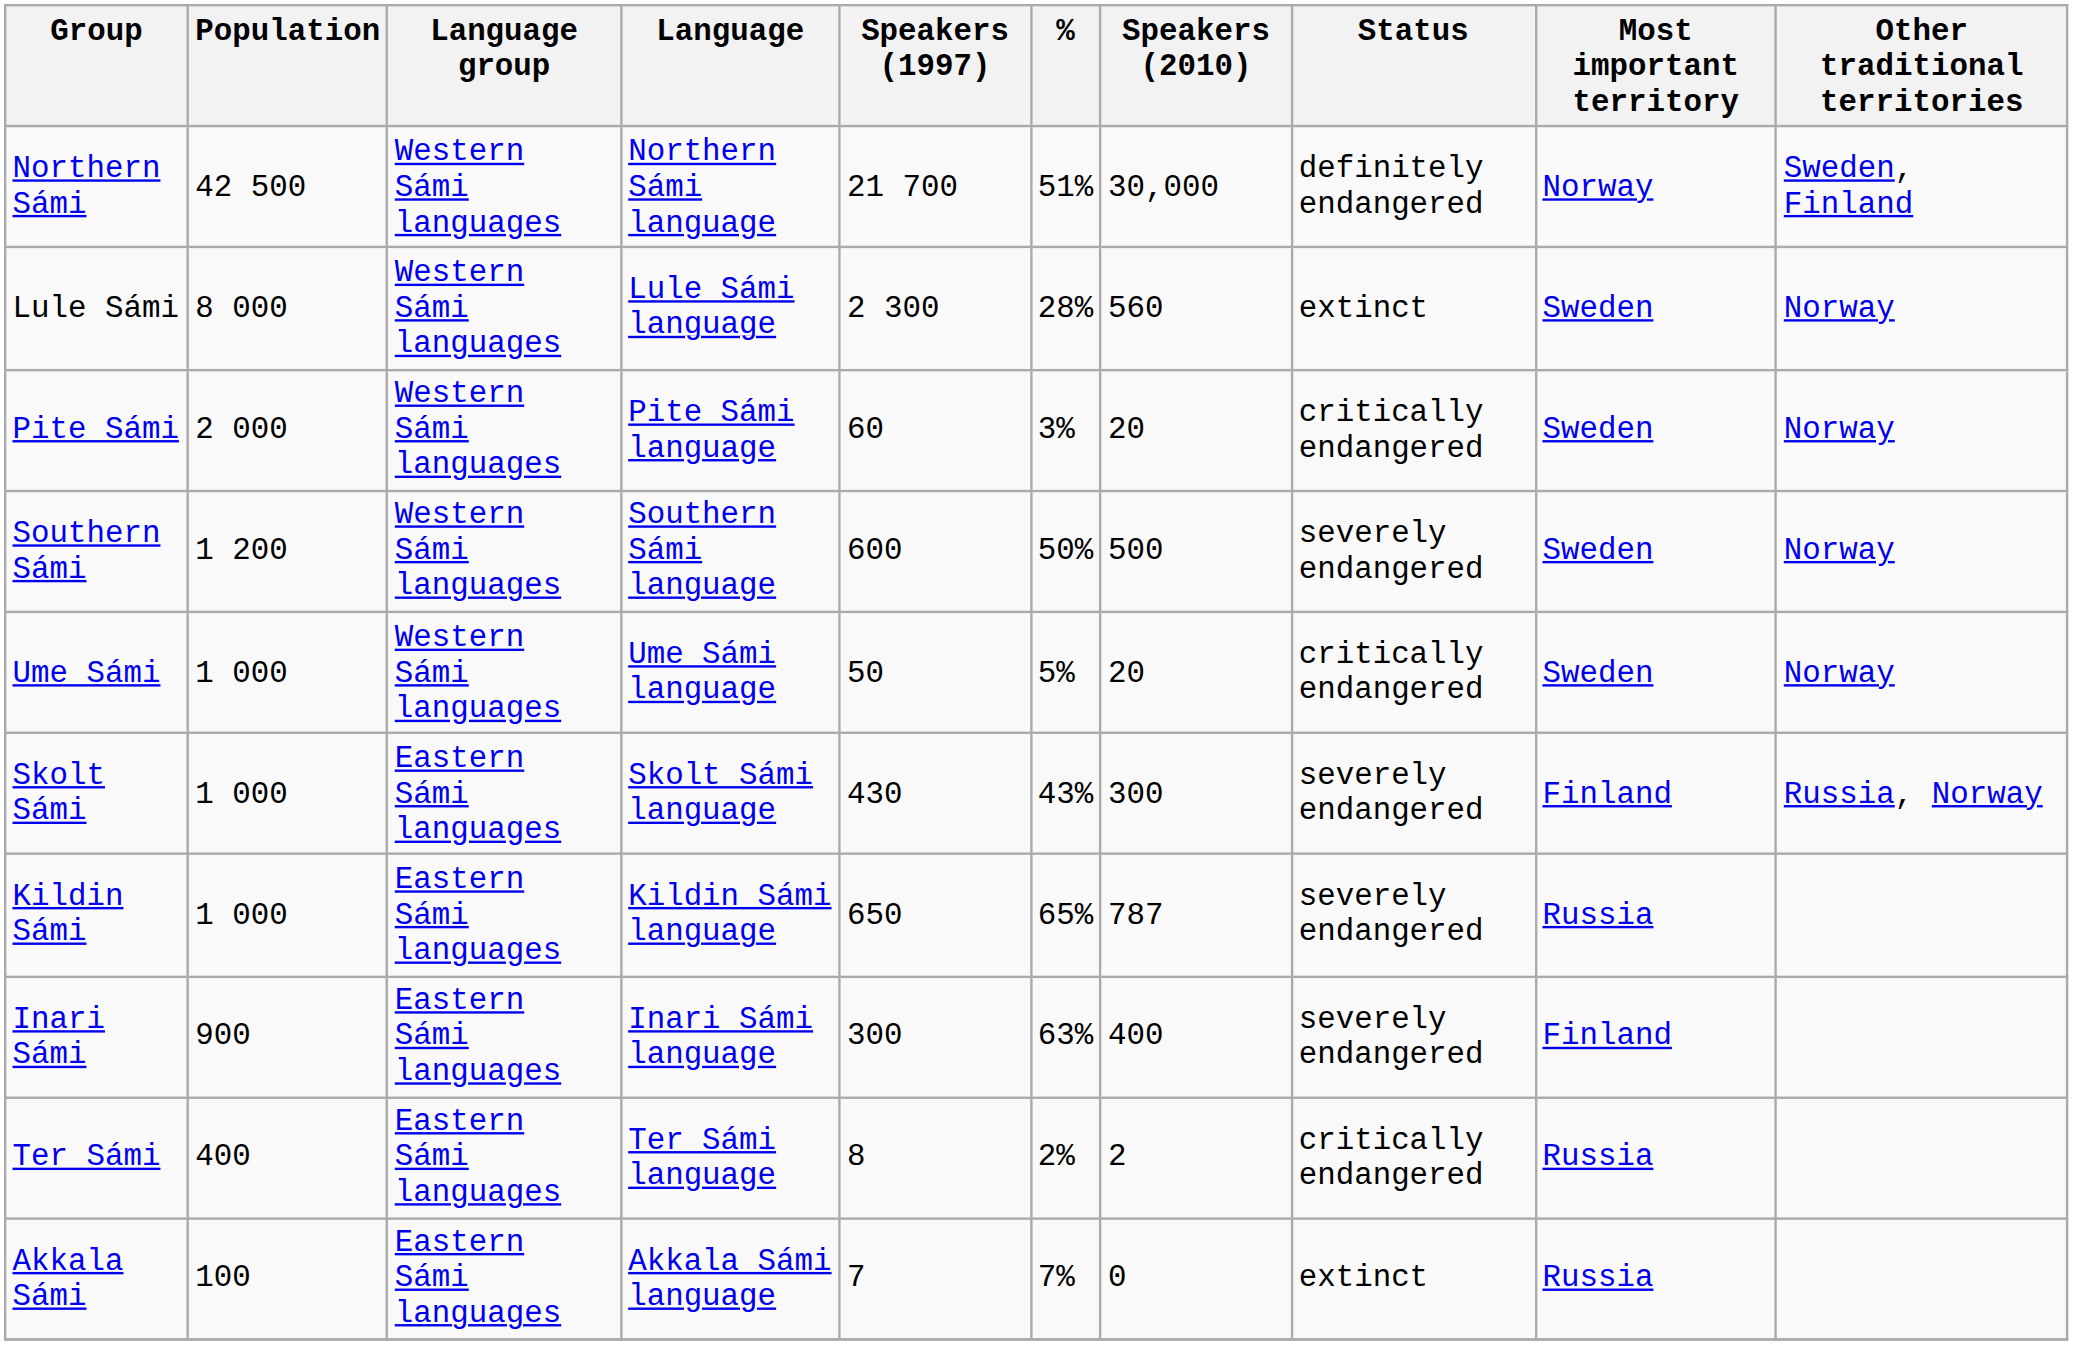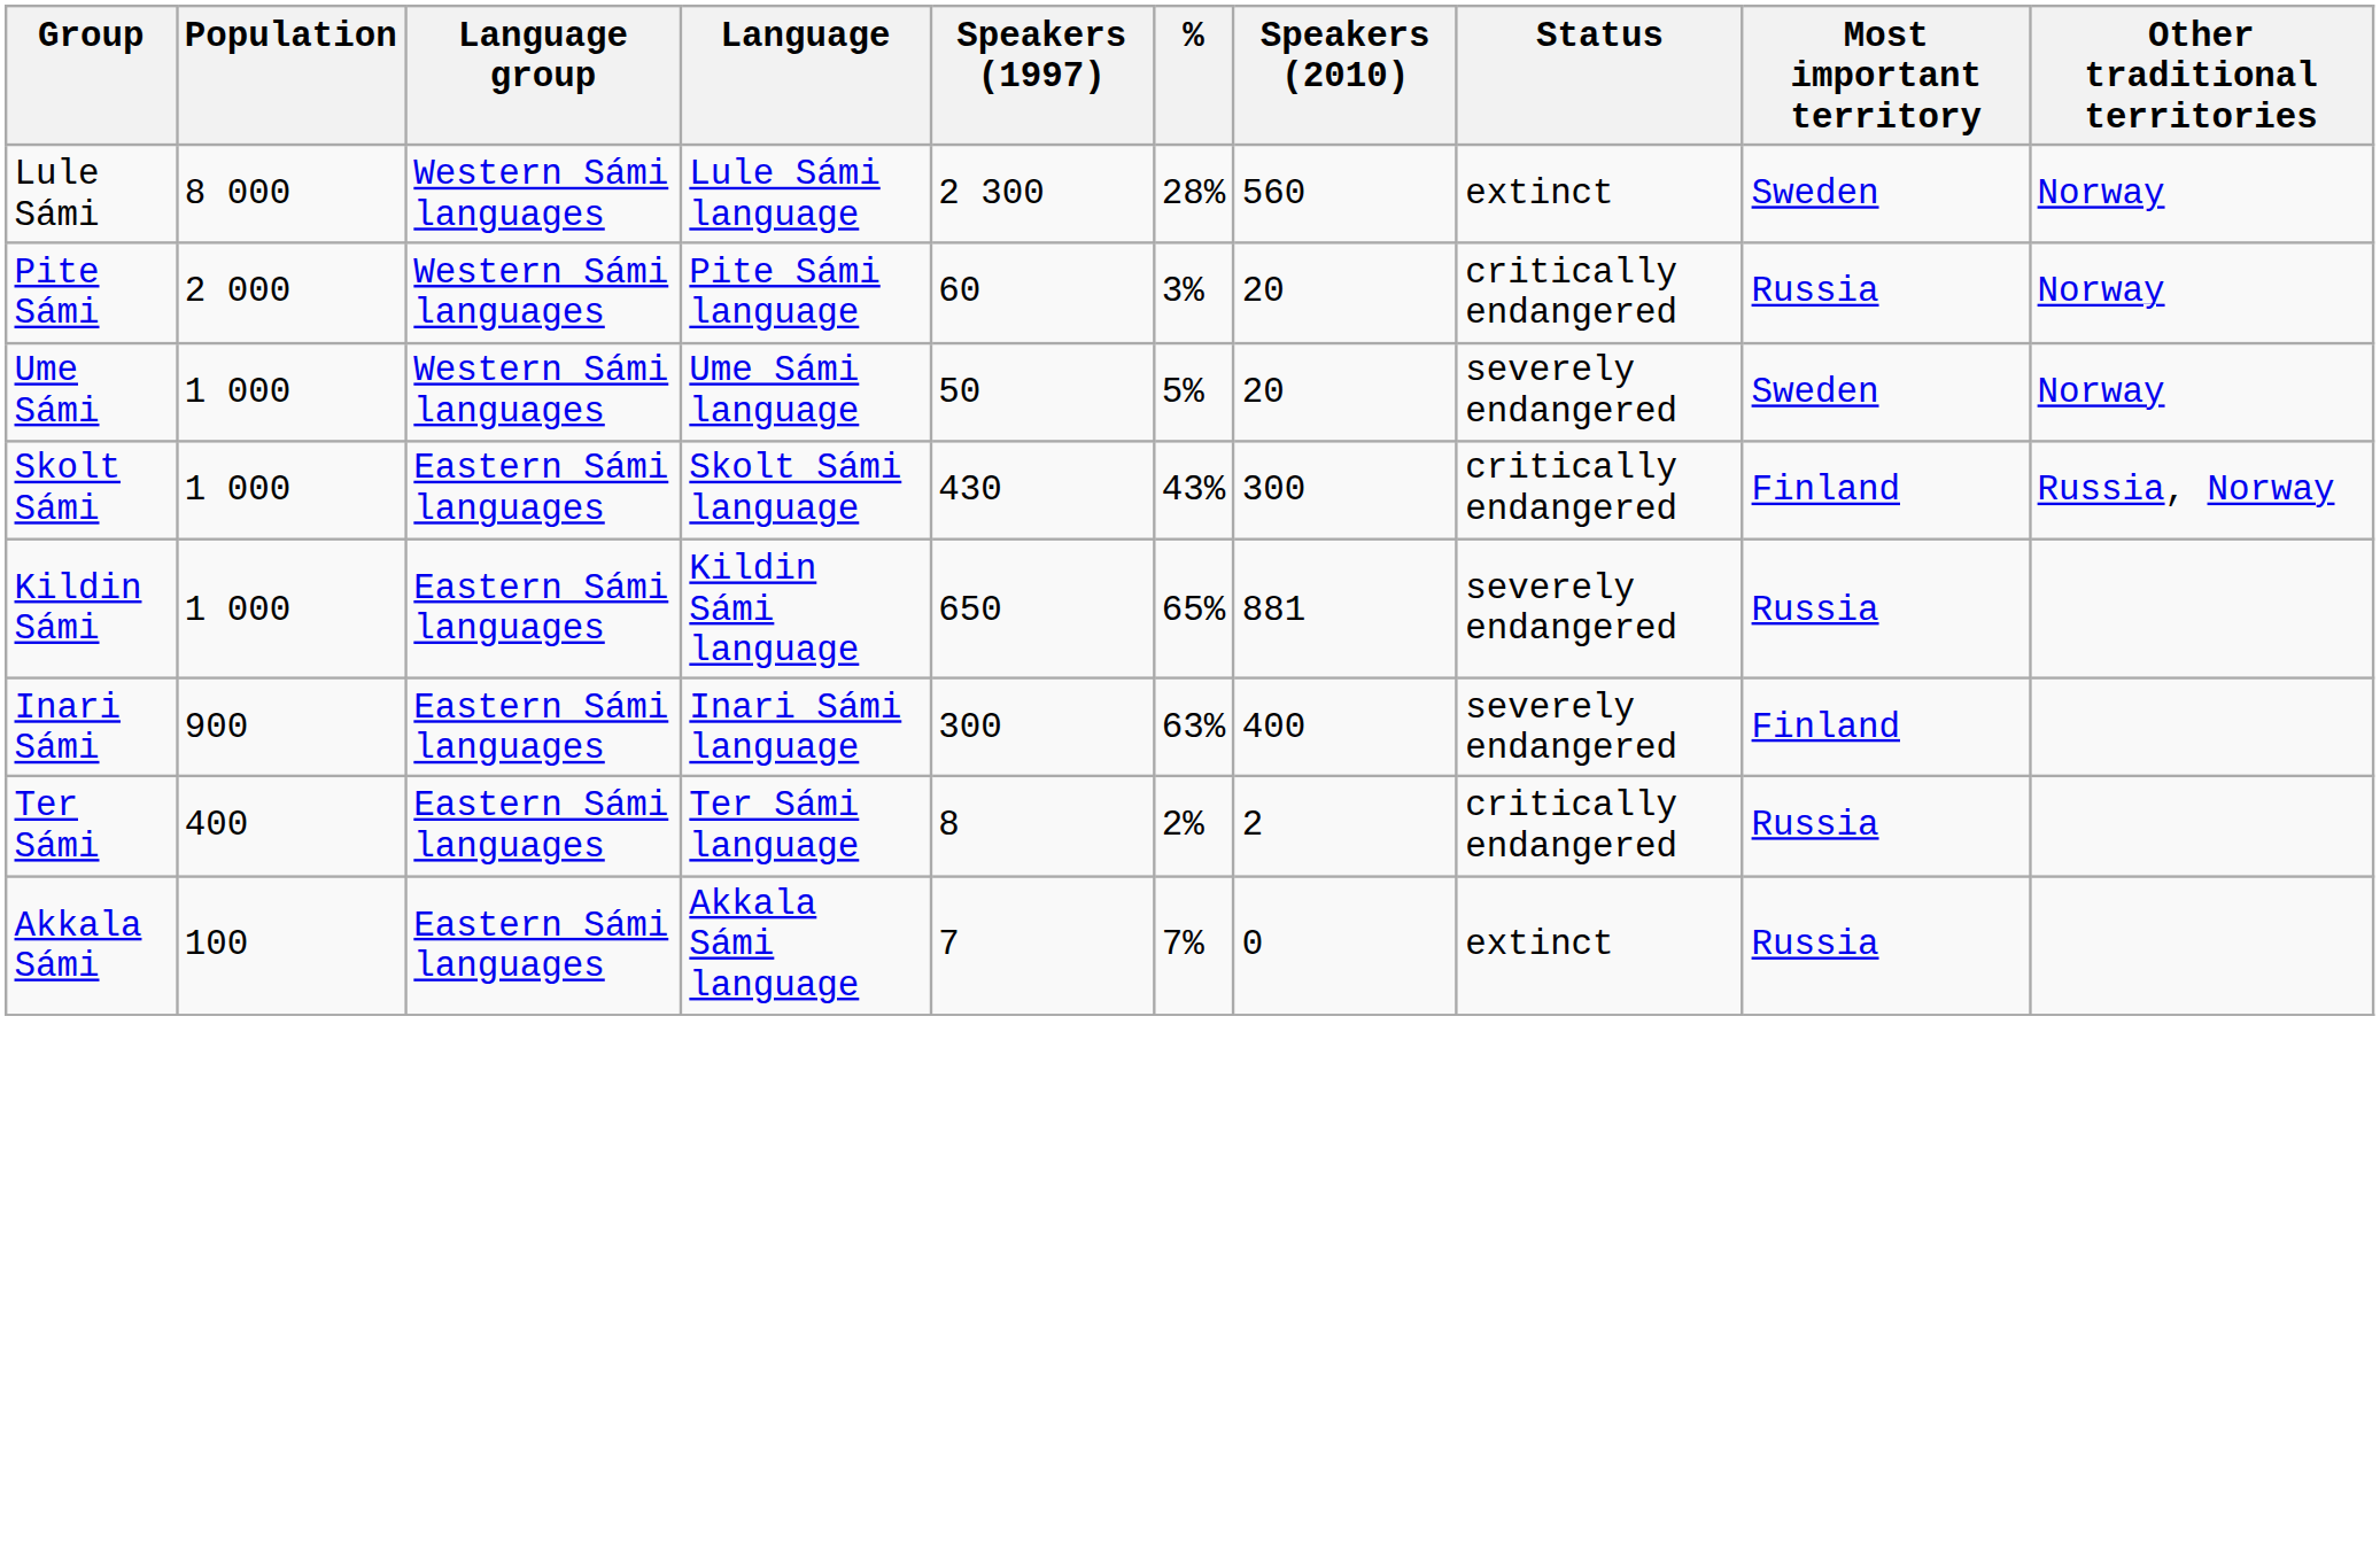- row: Northern Sámi | 42 500 | Western Sámi languages | Northern Sámi language | 21 700 | 51% | 30,000 | definitely endangered | Norway | Sweden, Finland
Pite Sámi | Most important territory: Sweden -> Russia
- row: Southern Sámi | 1 200 | Western Sámi languages | Southern Sámi language | 600 | 50% | 500 | severely endangered | Sweden | Norway
Ume Sámi | Status: critically endangered -> severely endangered
Skolt Sámi | Status: severely endangered -> critically endangered
Kildin Sámi | Speakers (2010): 787 -> 881
